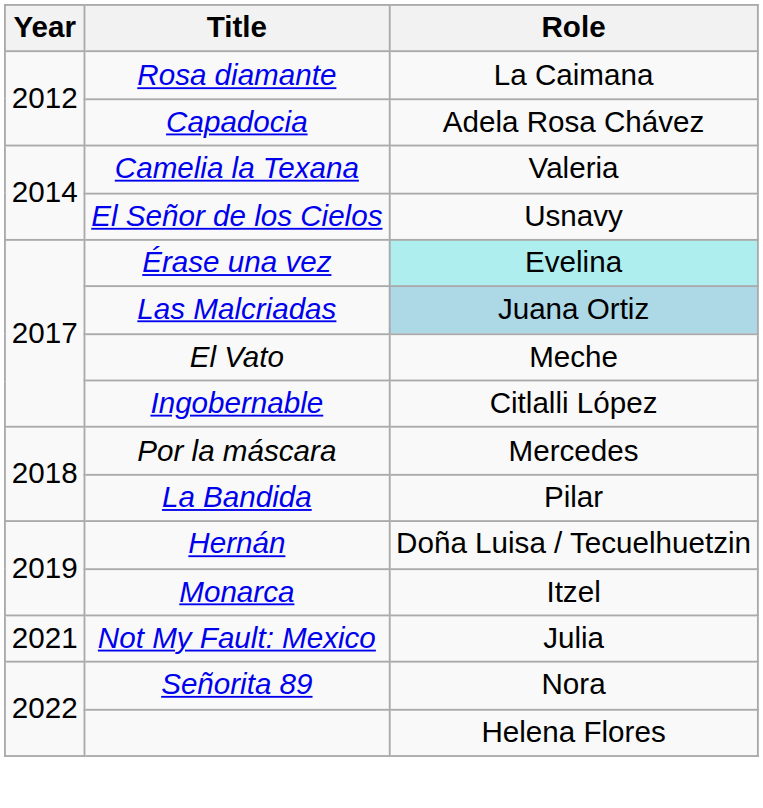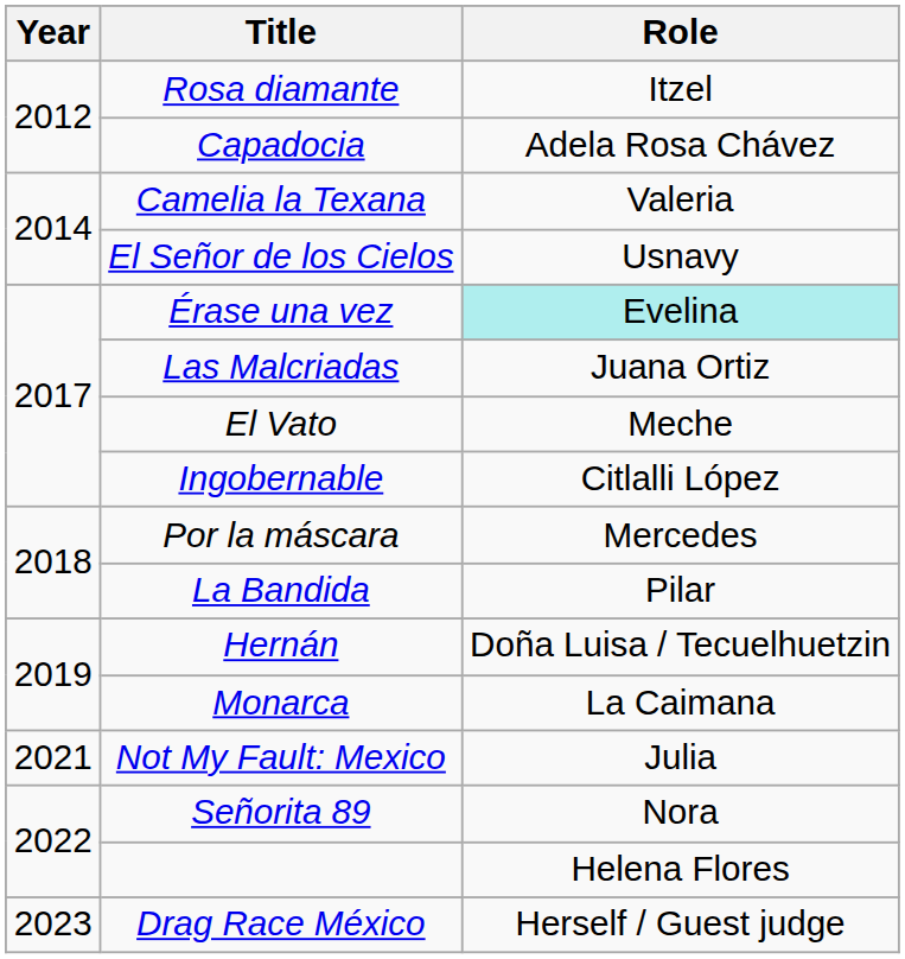Rosa diamante | Role: La Caimana -> Itzel
Las Malcriadas | Role: lightblue background -> no background
Monarca | Role: Itzel -> La Caimana
+ row: 2023 | Drag Race México | Herself / Guest judge
